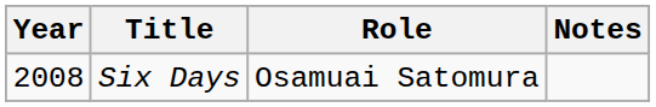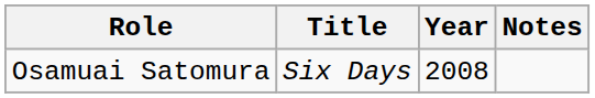columns swapped: Year <-> Role
